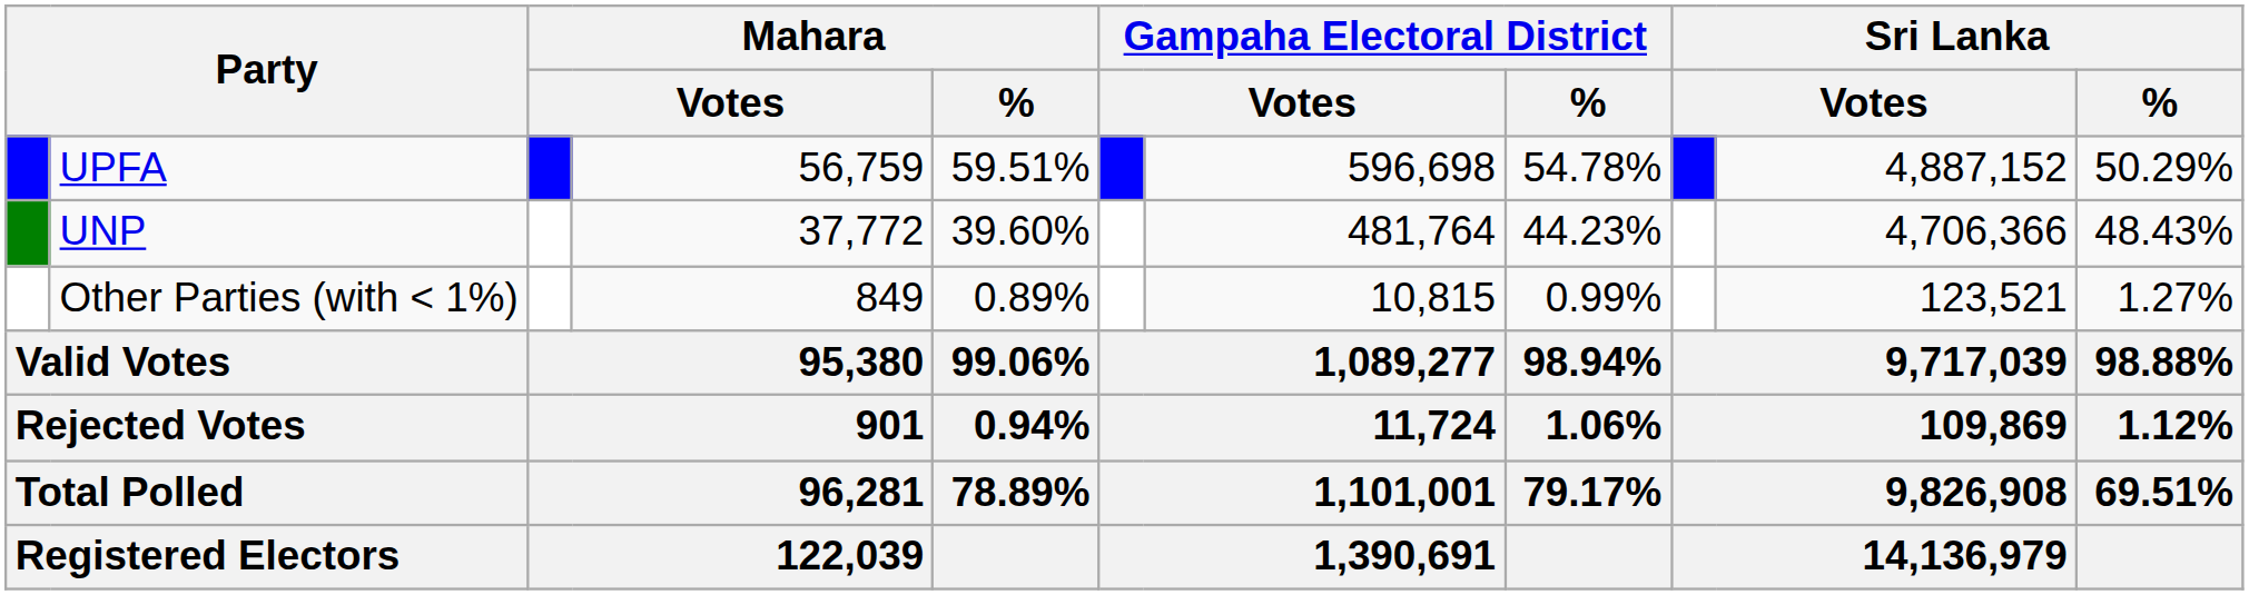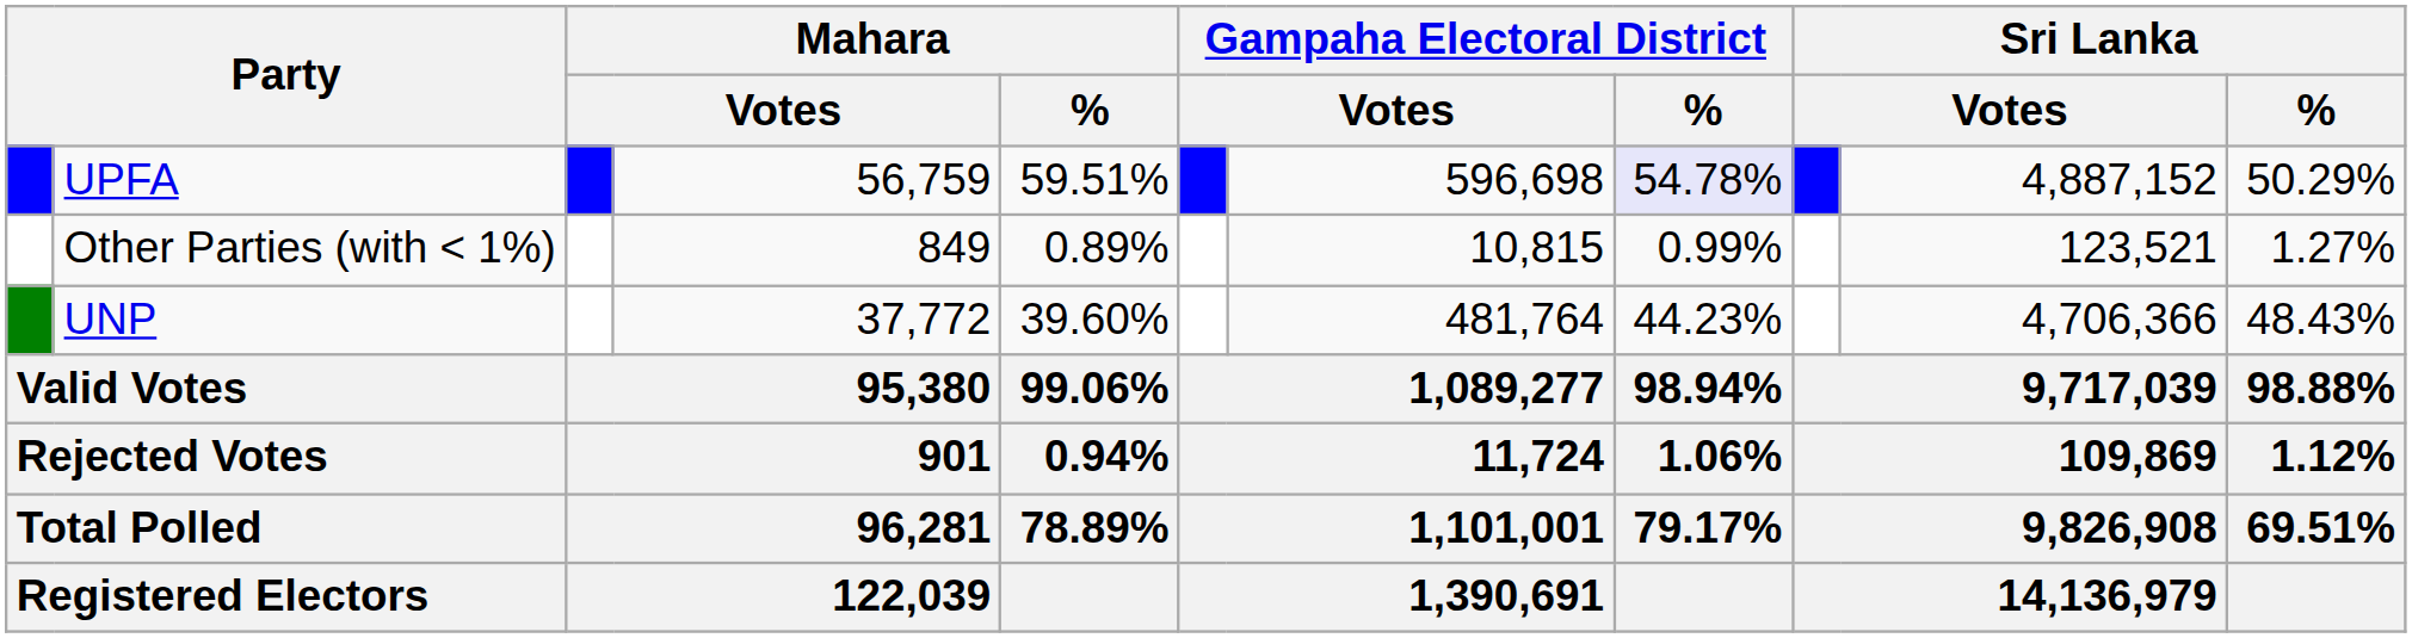UPFA | Gampaha Electoral District / %: no background -> lavender background
rows swapped: UNP <-> Other Parties (with < 1%)
